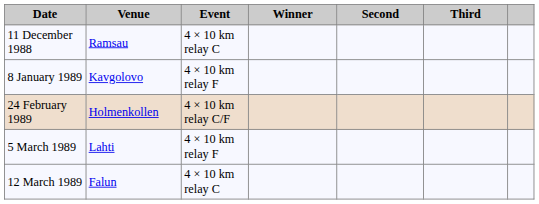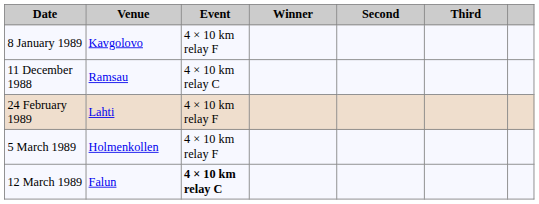rows swapped: 11 December 1988 <-> 8 January 1989
24 February 1989 | Venue: Holmenkollen -> Lahti
24 February 1989 | Event: 4 × 10 km relay C/F -> 4 × 10 km relay F
5 March 1989 | Venue: Lahti -> Holmenkollen
12 March 1989 | Event: normal -> bold
